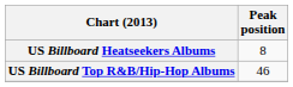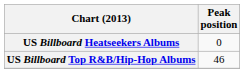US Billboard Heatseekers Albums | Peak position: 8 -> 0
